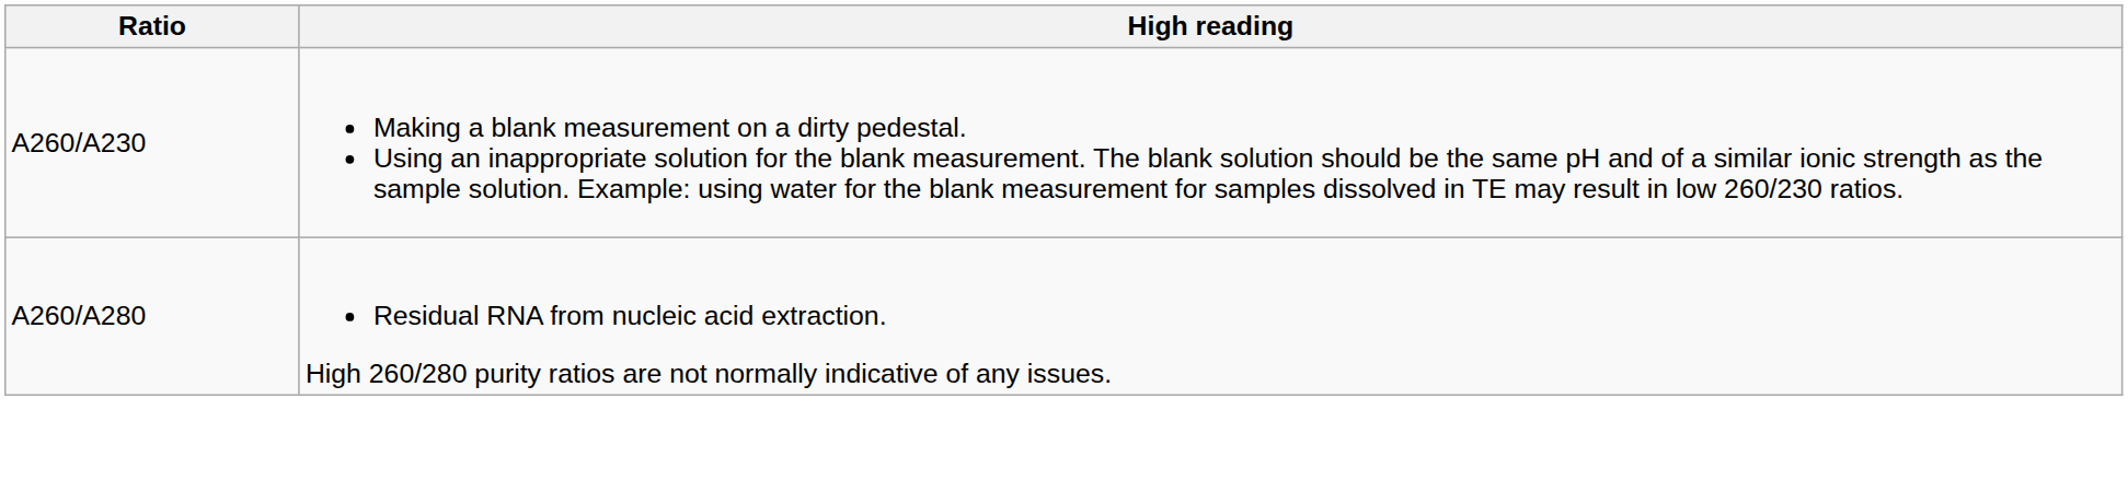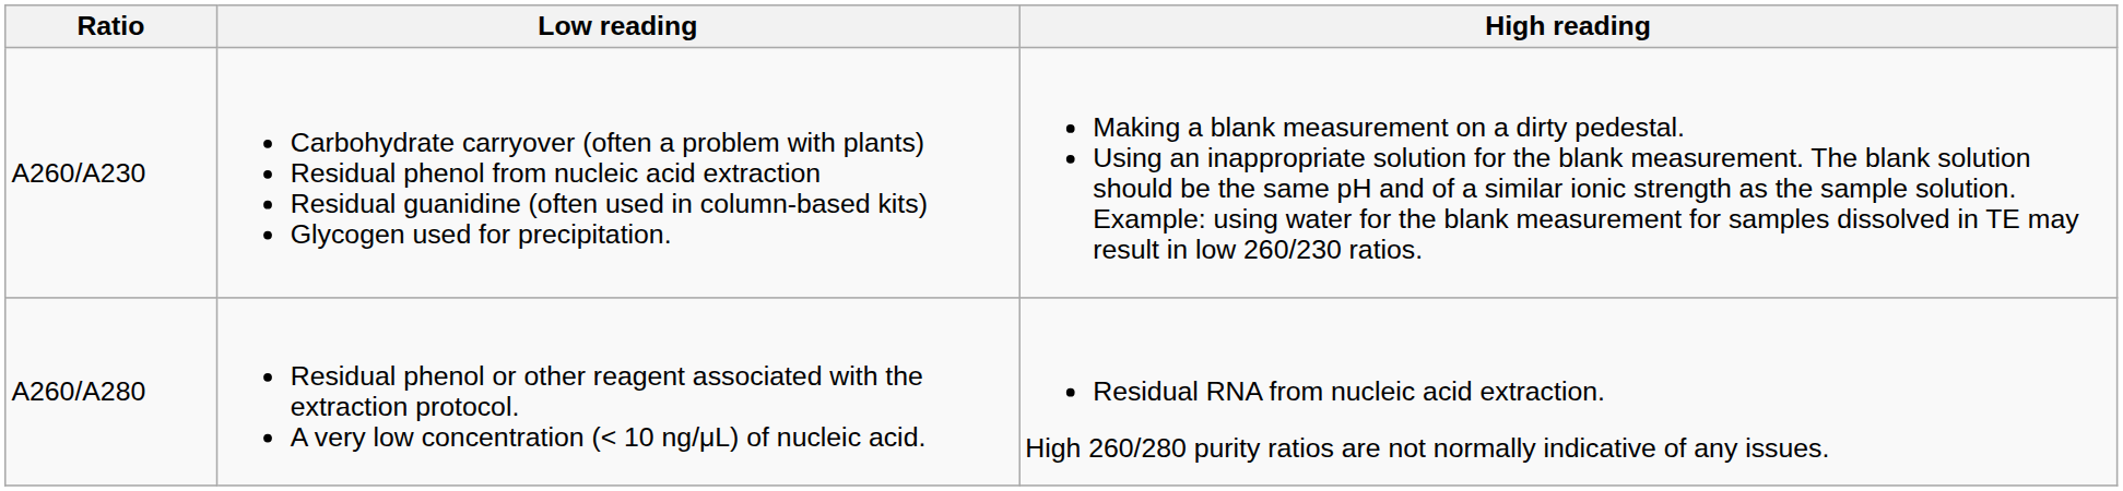+ column: Low reading | Carbohydrate carryover (often a problem with plants) Residual phenol from nucleic acid extraction Residual guanidine (often used in column-based kits) Glycogen used for precipitation. | Residual phenol or other reagent associated with the extraction protocol. A very low concentration (< 10 ng/μL) of nucleic acid.
